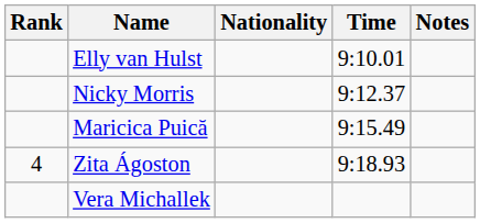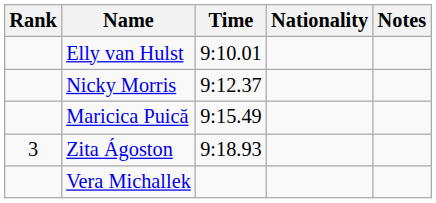columns swapped: Nationality <-> Time
Zita Ágoston | Rank: 4 -> 3
